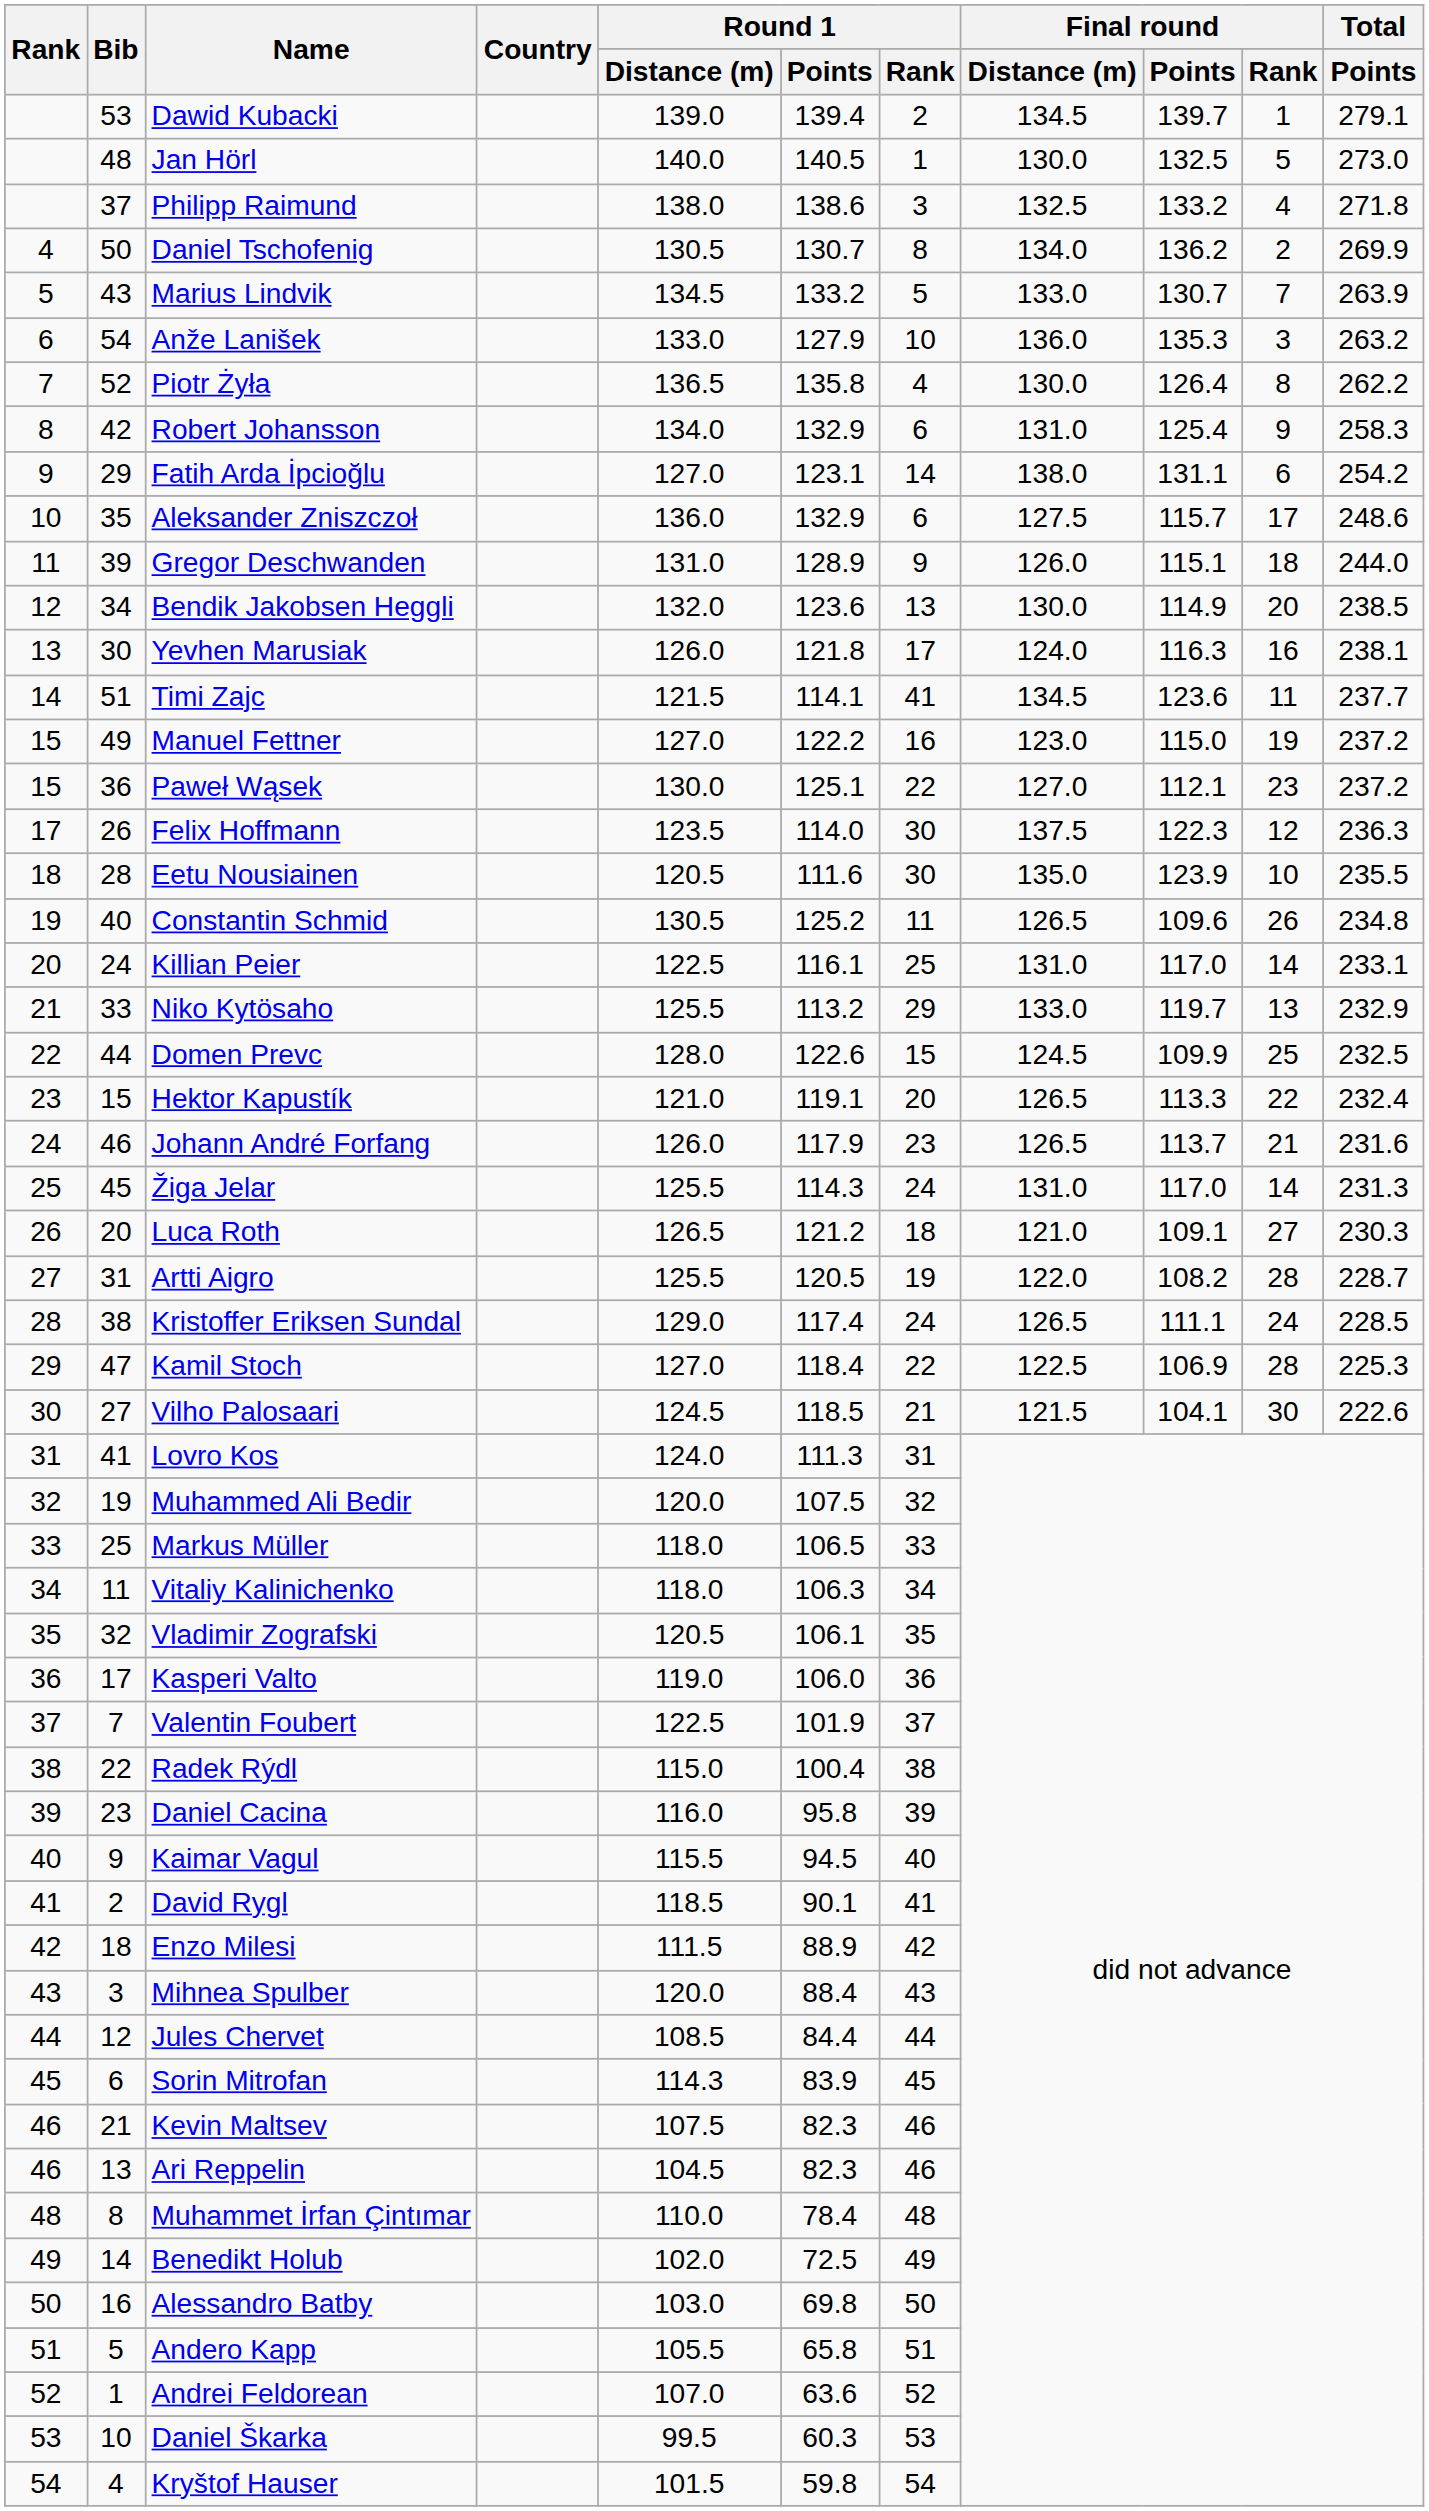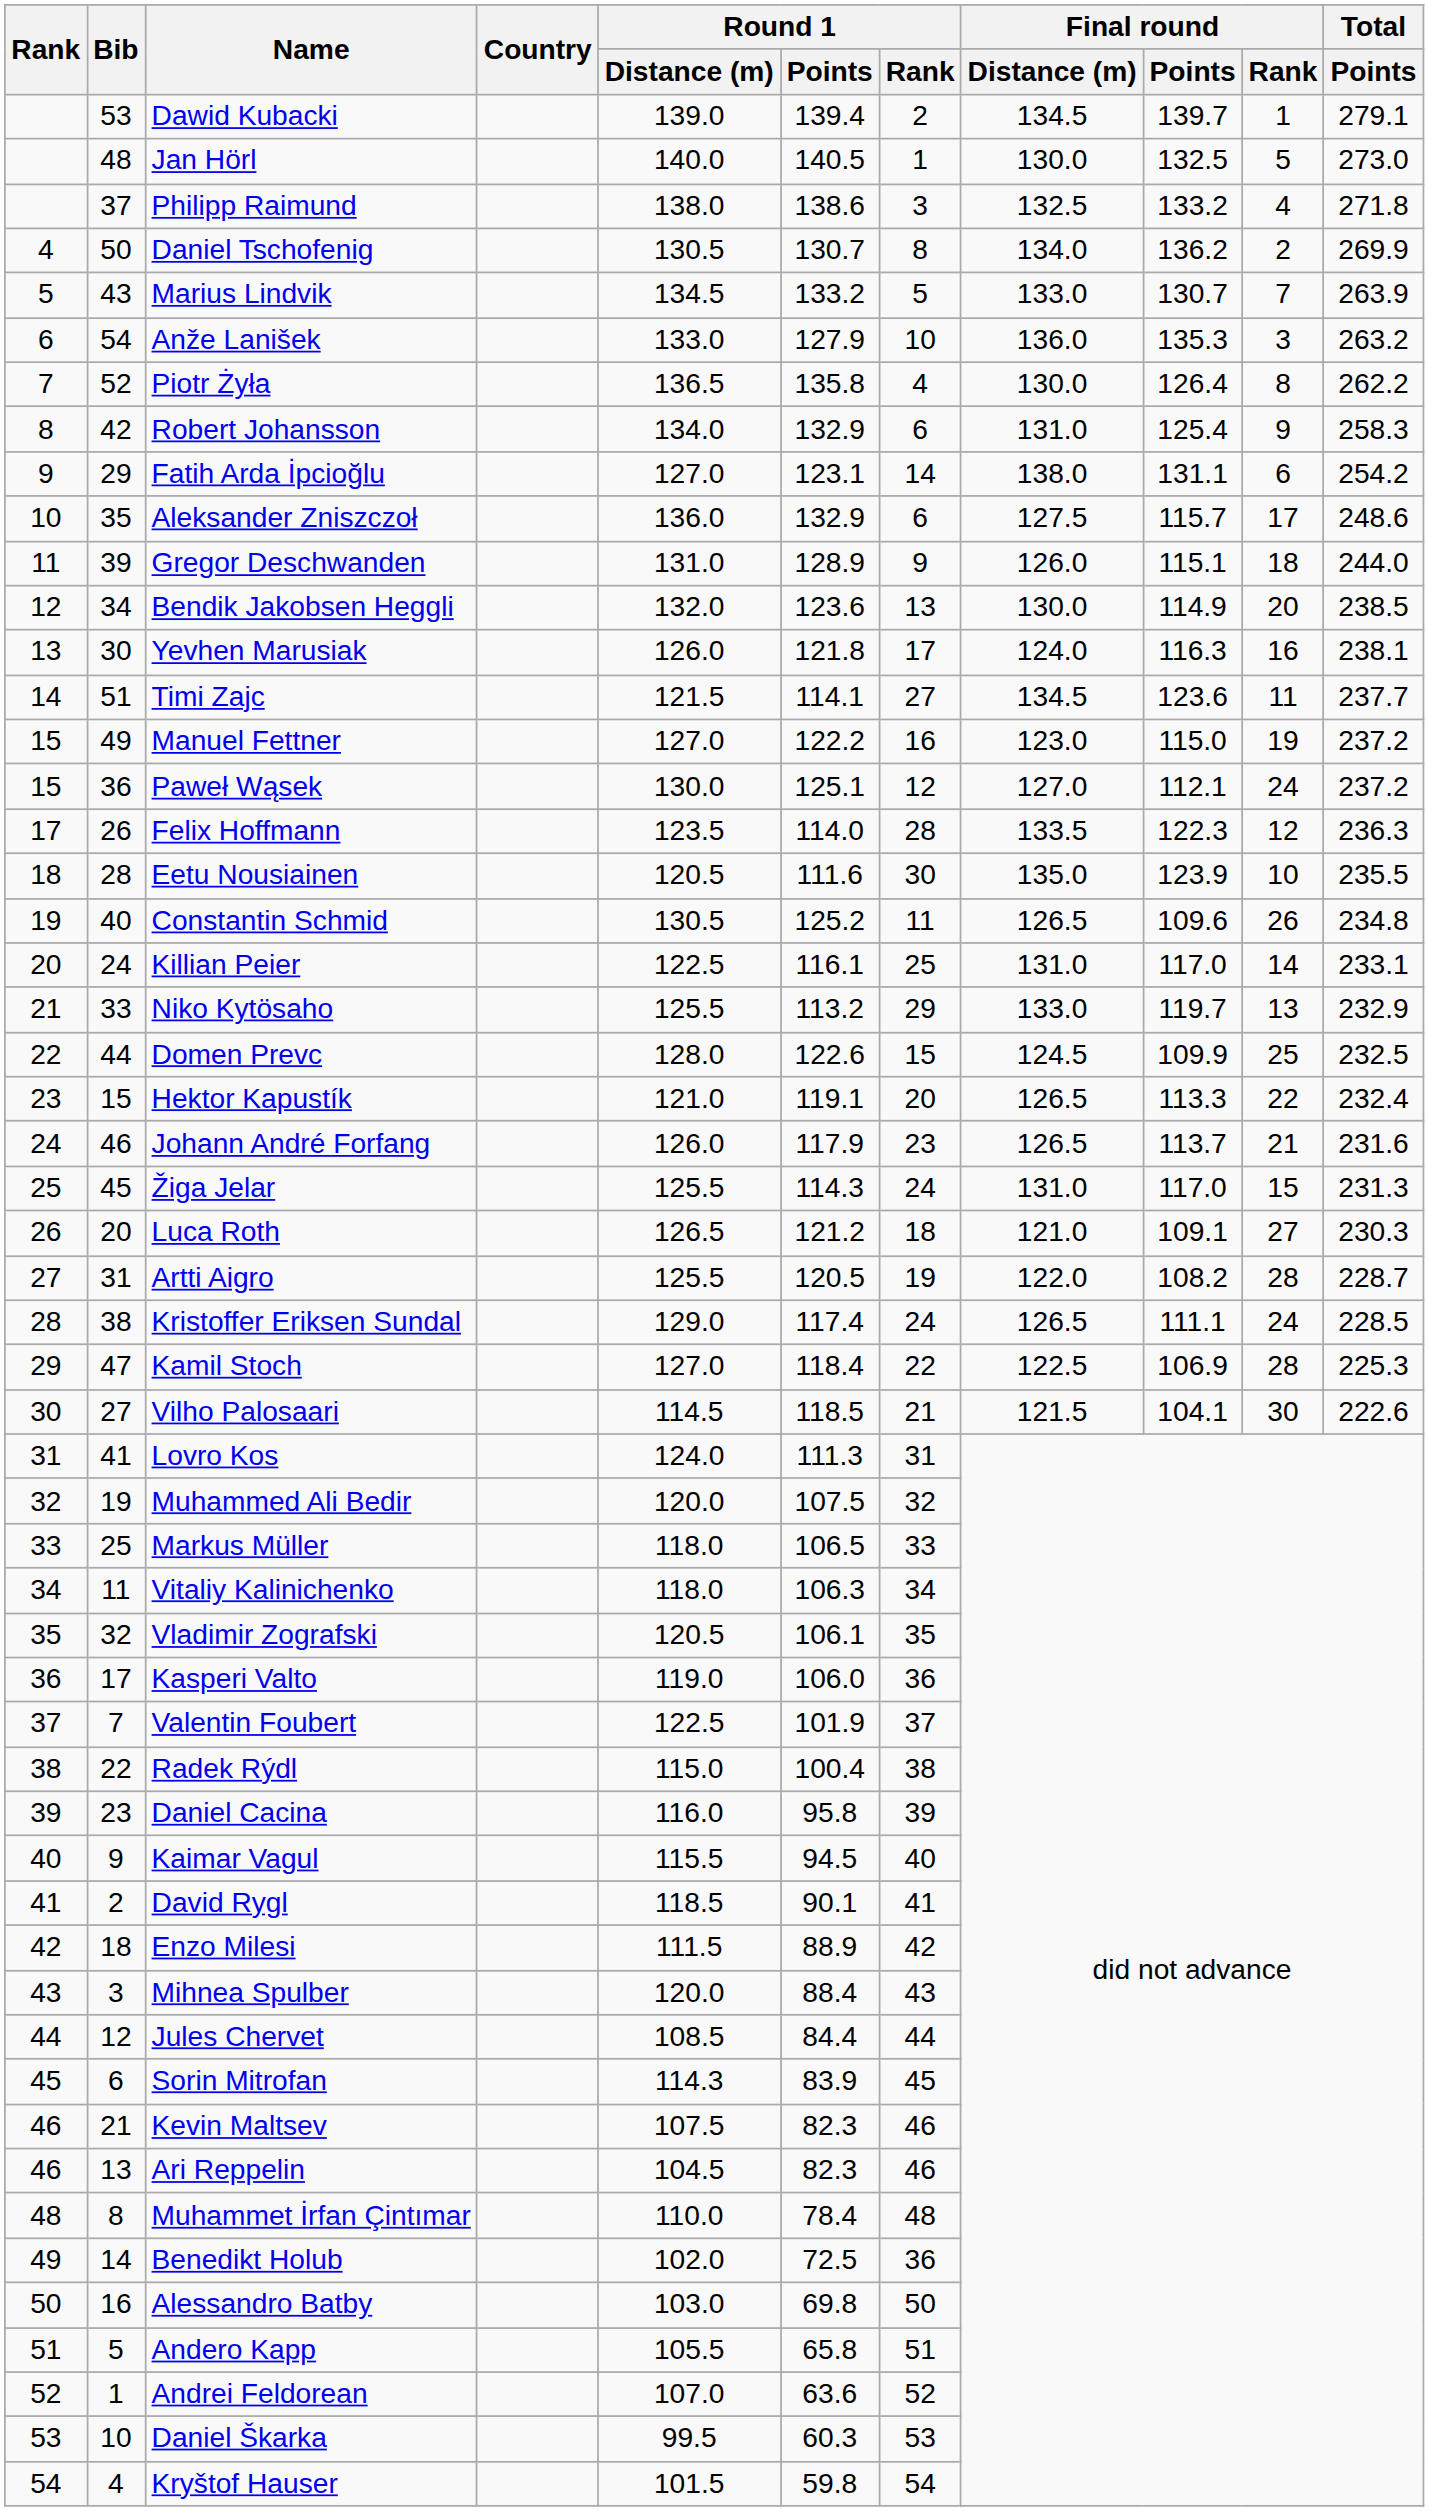Timi Zajc | Round 1 / Rank: 41 -> 27
Paweł Wąsek | Round 1 / Rank: 22 -> 12
Paweł Wąsek | Final round / Rank: 23 -> 24
Felix Hoffmann | Round 1 / Rank: 30 -> 28
Felix Hoffmann | Final round / Distance (m): 137.5 -> 133.5
Žiga Jelar | Final round / Rank: 14 -> 15
Vilho Palosaari | Round 1 / Distance (m): 124.5 -> 114.5
Benedikt Holub | Round 1 / Rank: 49 -> 36
